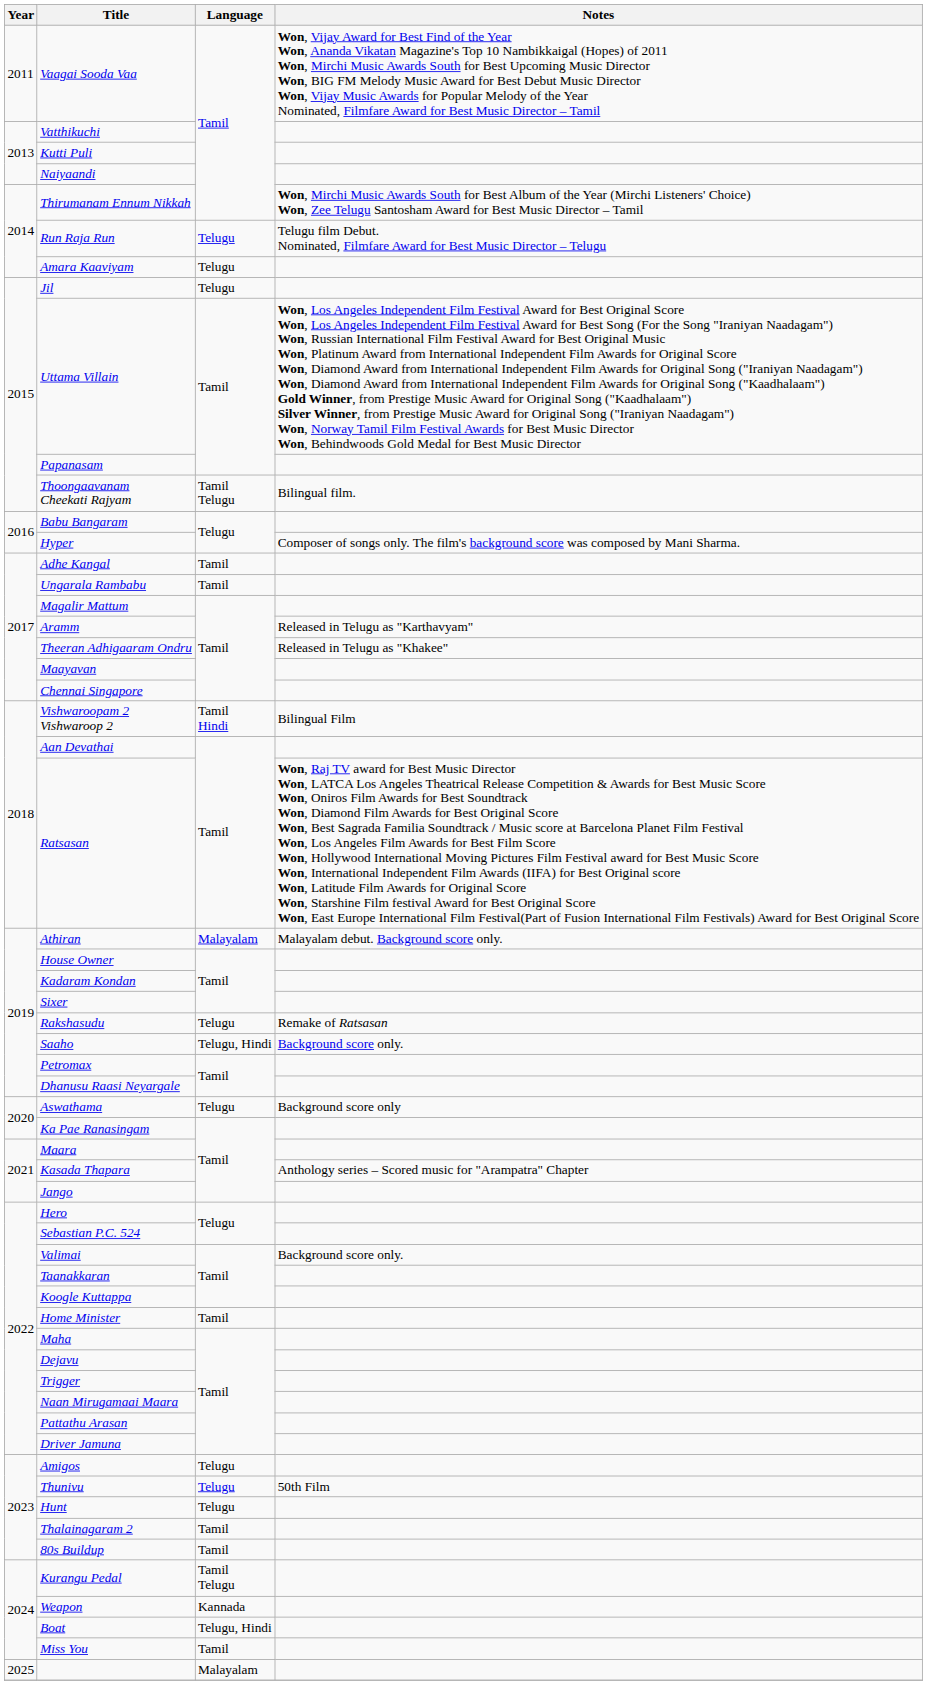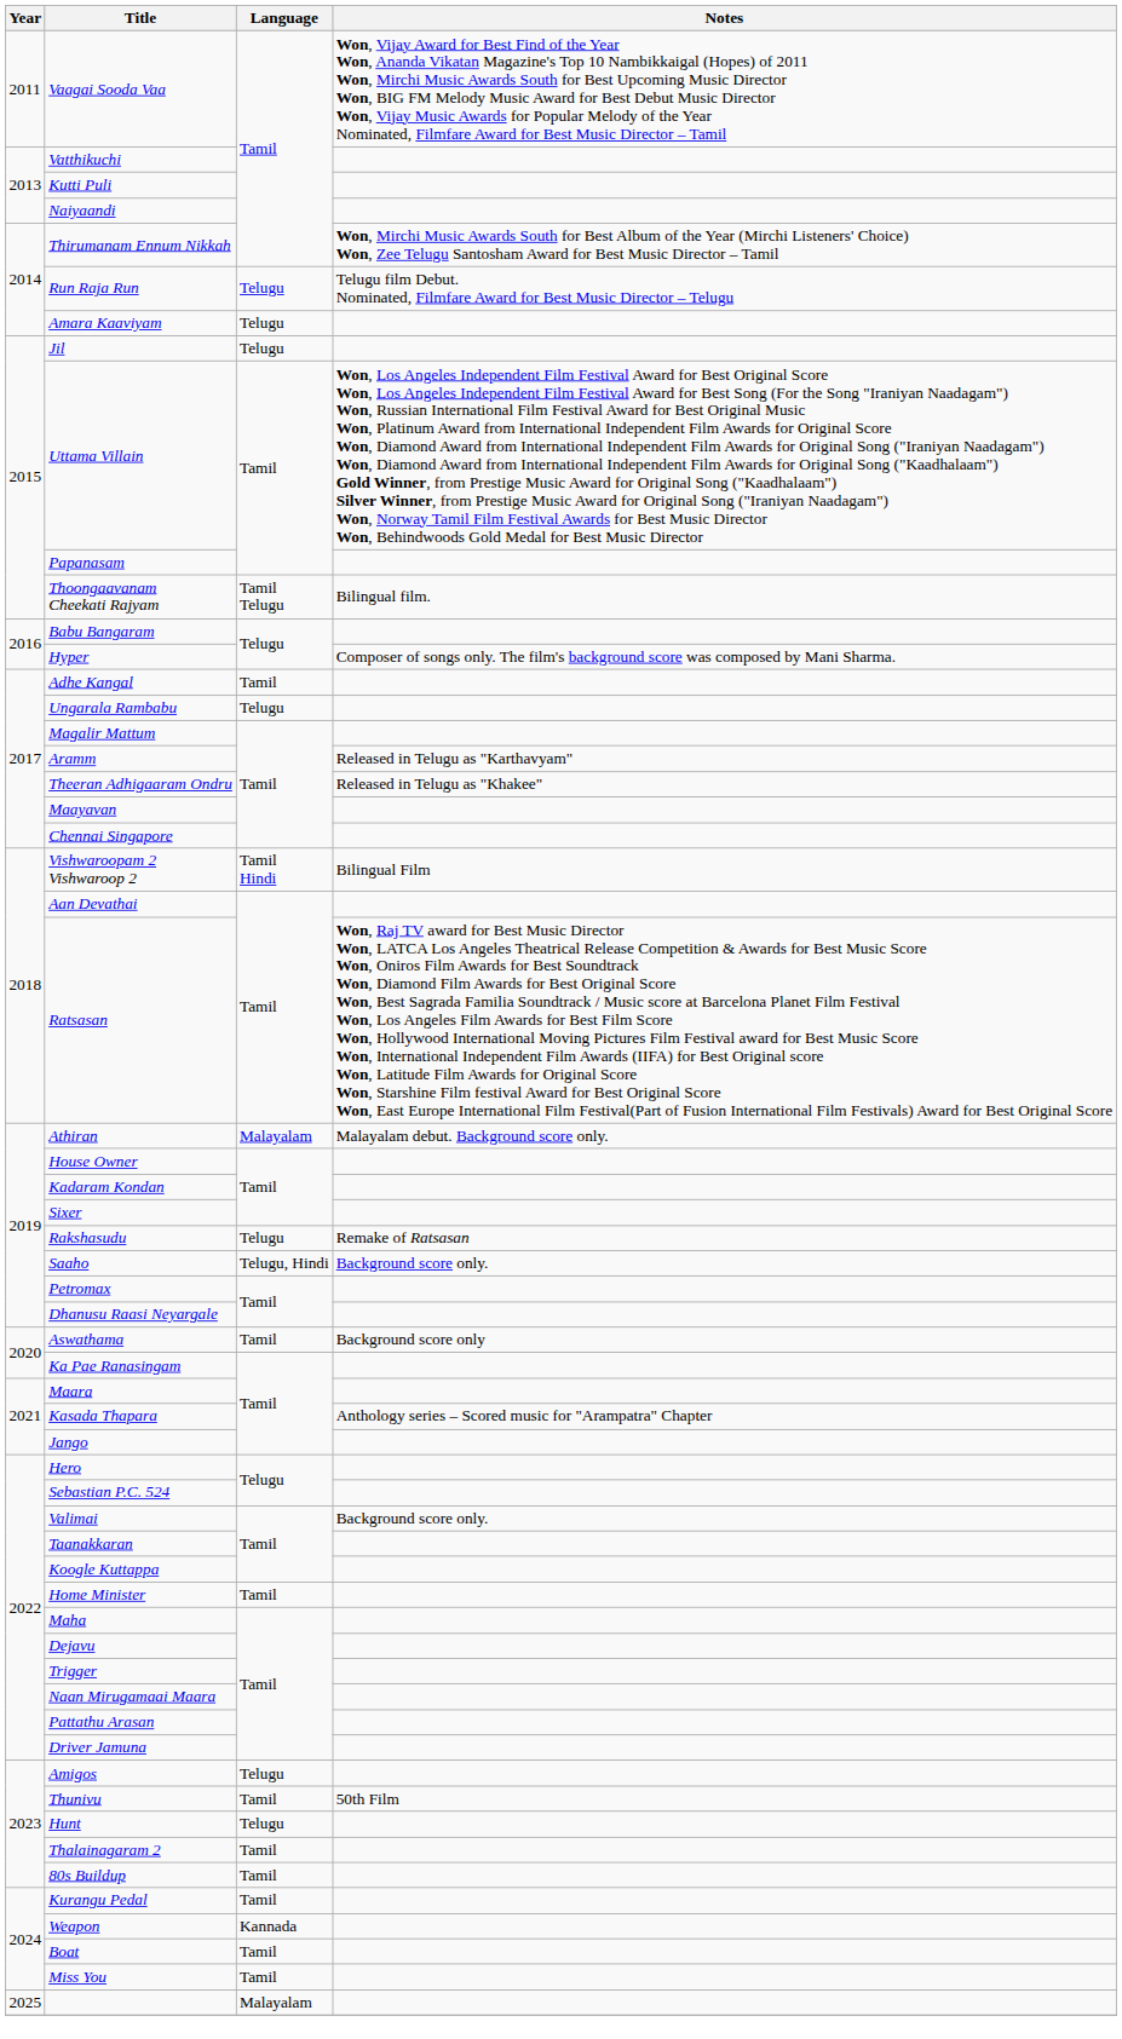Ungarala Rambabu | Language: Tamil -> Telugu
Aswathama | Language: Telugu -> Tamil
Thunivu | Language: Telugu -> Tamil
Kurangu Pedal | Language: Tamil Telugu -> Tamil
Boat | Language: Telugu, Hindi -> Tamil
